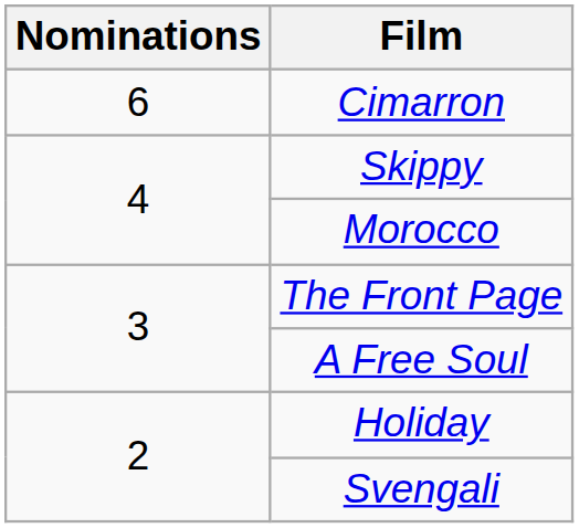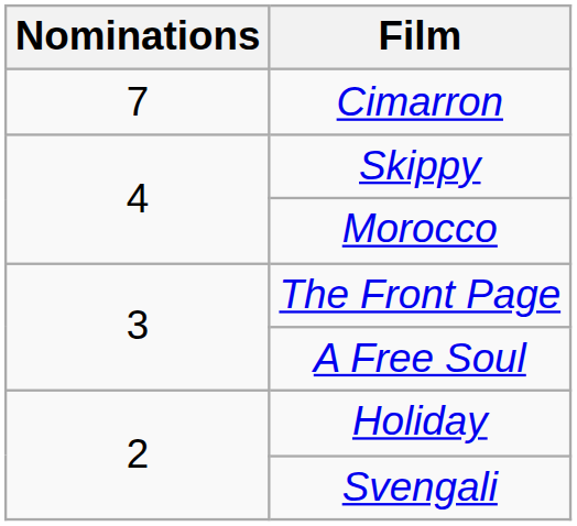Cimarron | Nominations: 6 -> 7
